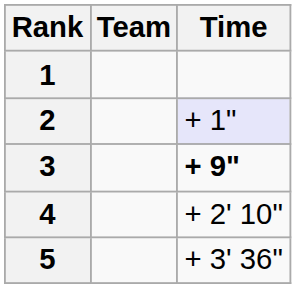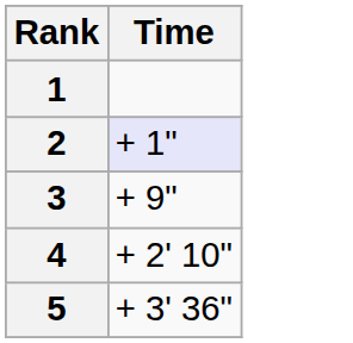- column: Team
3 | Time: bold -> normal
